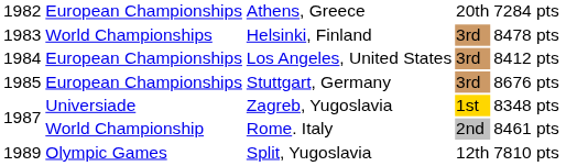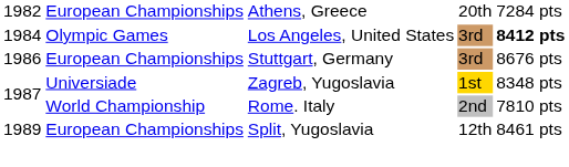- row: 1983 | World Championships | Helsinki, Finland | 3rd | 8478 pts
Los Angeles, United States | column 2: European Championships -> Olympic Games
Los Angeles, United States | column 5: normal -> bold
Stuttgart, Germany | column 1: 1985 -> 1986
Rome. Italy | column 5: 8461 pts -> 7810 pts
Split, Yugoslavia | column 2: Olympic Games -> European Championships
Split, Yugoslavia | column 5: 7810 pts -> 8461 pts
